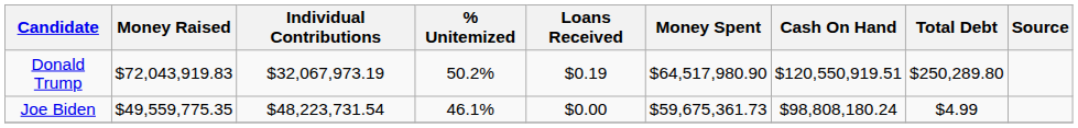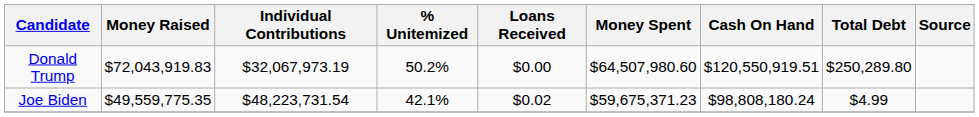Donald Trump | Loans Received: $0.19 -> $0.00
Donald Trump | Money Spent: $64,517,980.90 -> $64,507,980.60
Joe Biden | % Unitemized: 46.1% -> 42.1%
Joe Biden | Loans Received: $0.00 -> $0.02
Joe Biden | Money Spent: $59,675,361.73 -> $59,675,371.23
